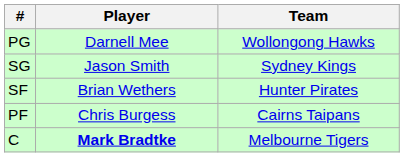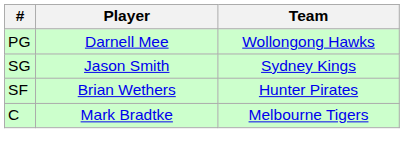- row: PF | Chris Burgess | Cairns Taipans
C | Player: bold -> normal
